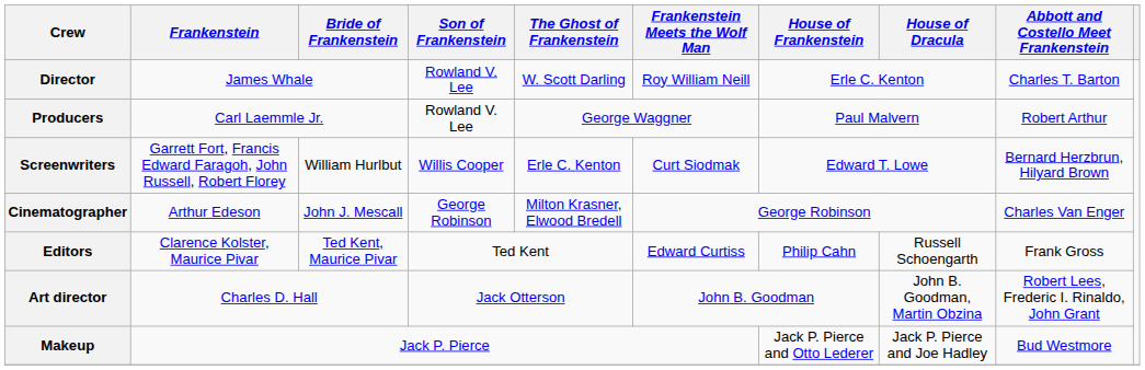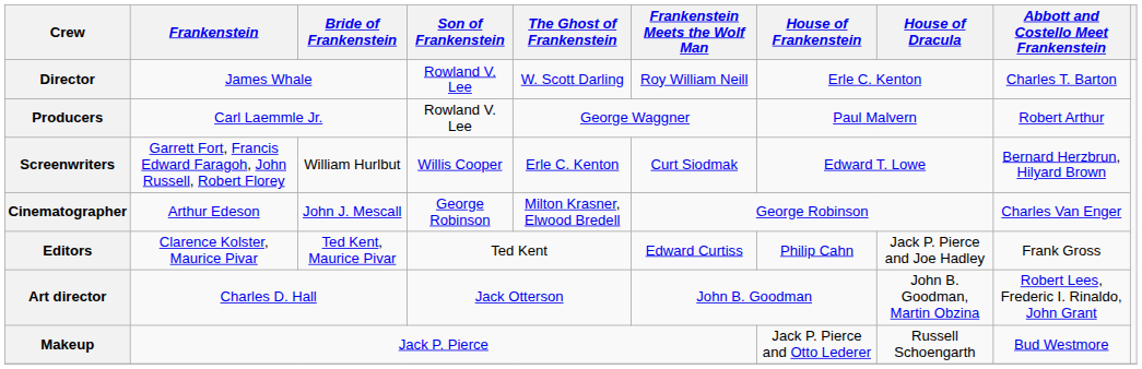Editors | House of Dracula: Russell Schoengarth -> Jack P. Pierce and Joe Hadley
Makeup | House of Dracula: Jack P. Pierce and Joe Hadley -> Russell Schoengarth
